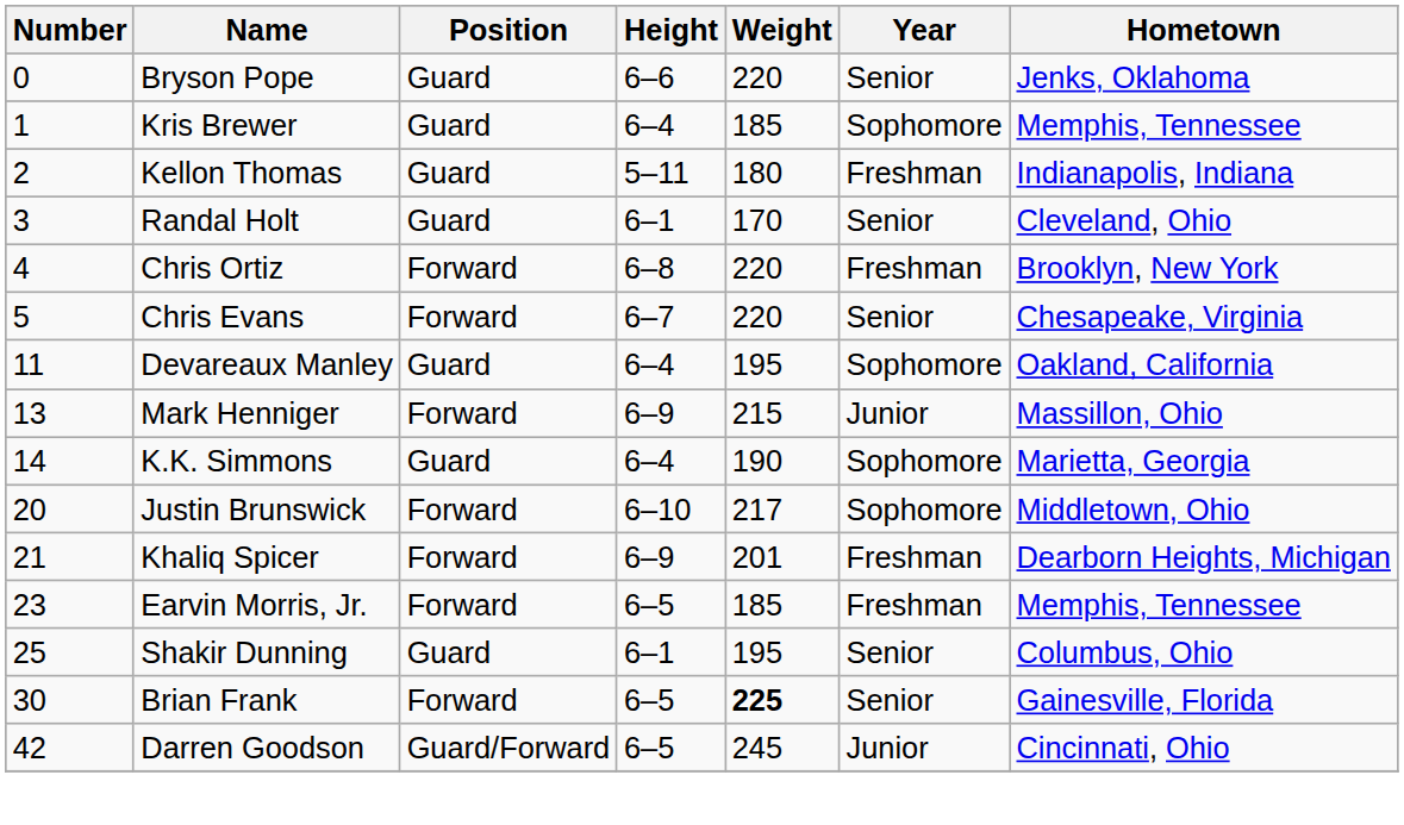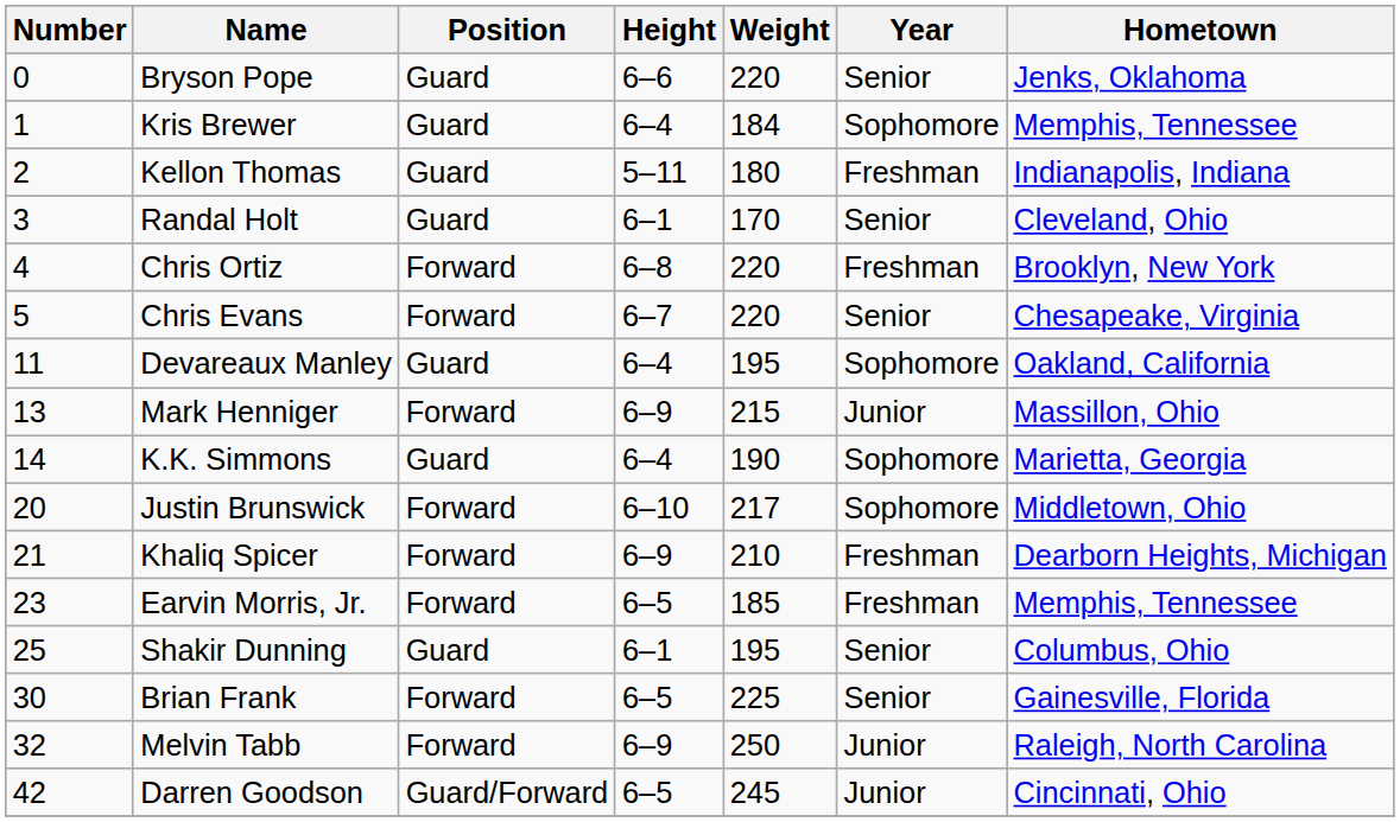Kris Brewer | Weight: 185 -> 184
Khaliq Spicer | Weight: 201 -> 210
Brian Frank | Weight: bold -> normal
+ row: 32 | Melvin Tabb | Forward | 6–9 | 250 | Junior | Raleigh, North Carolina
